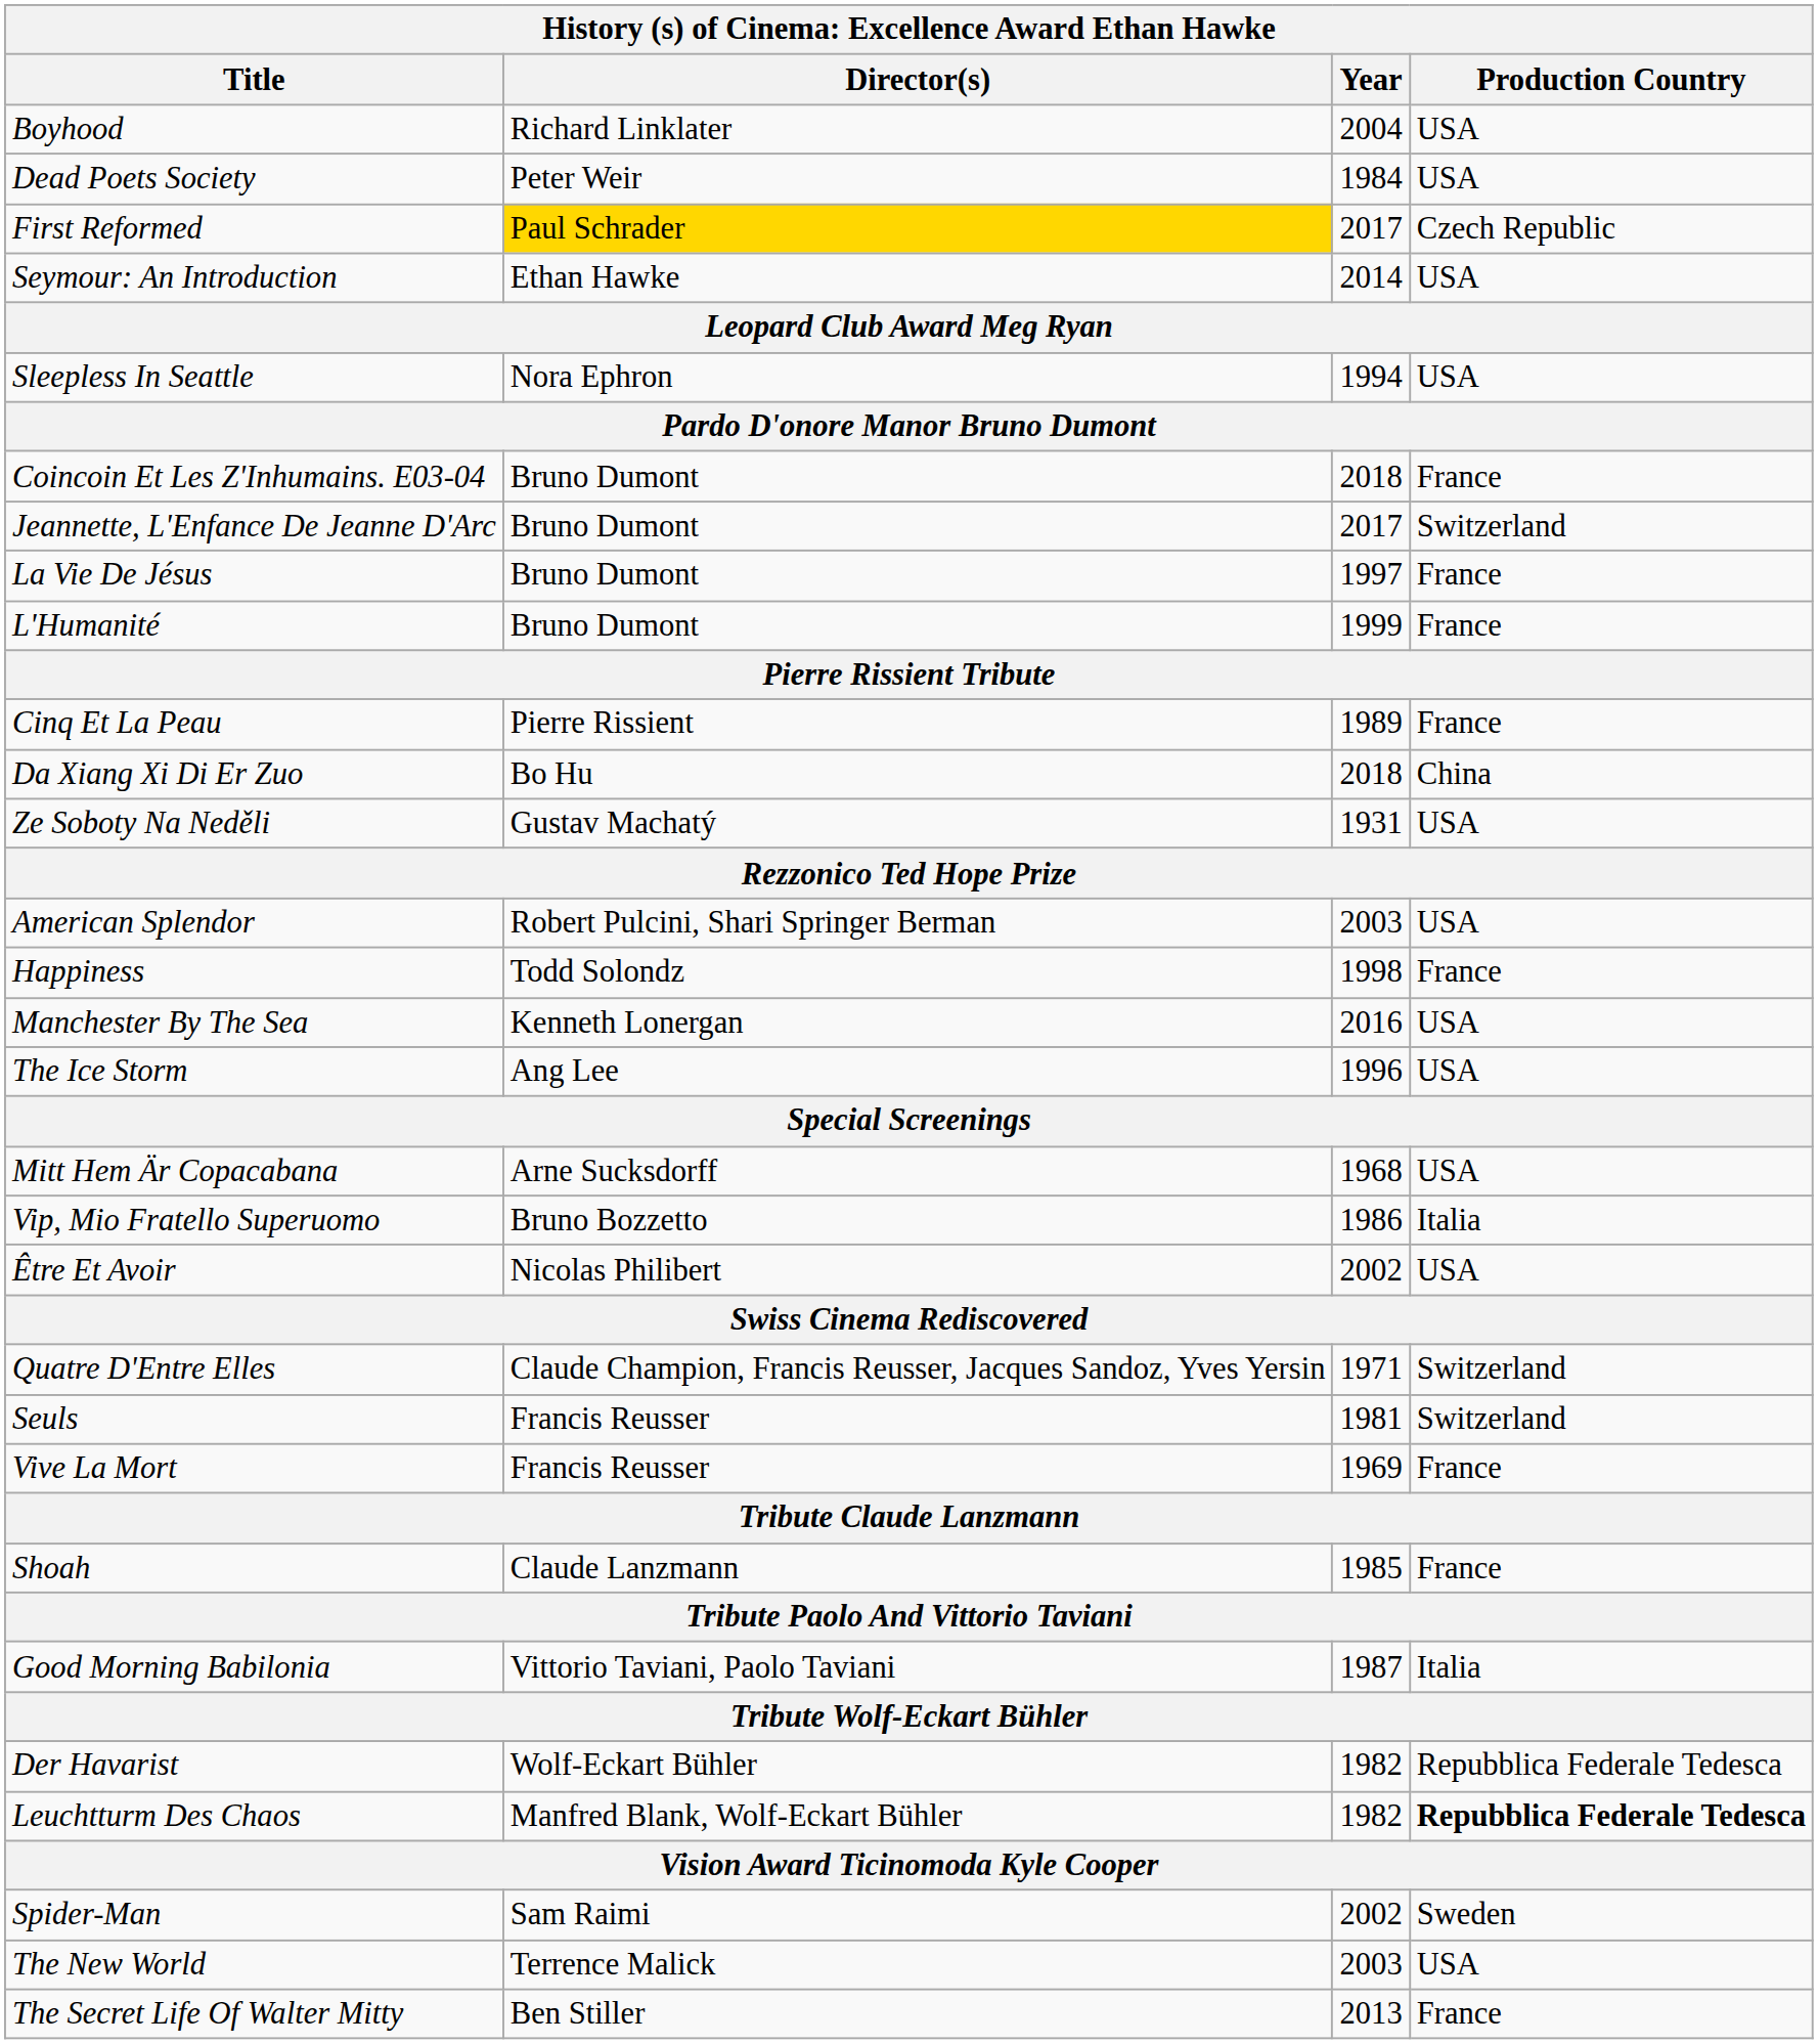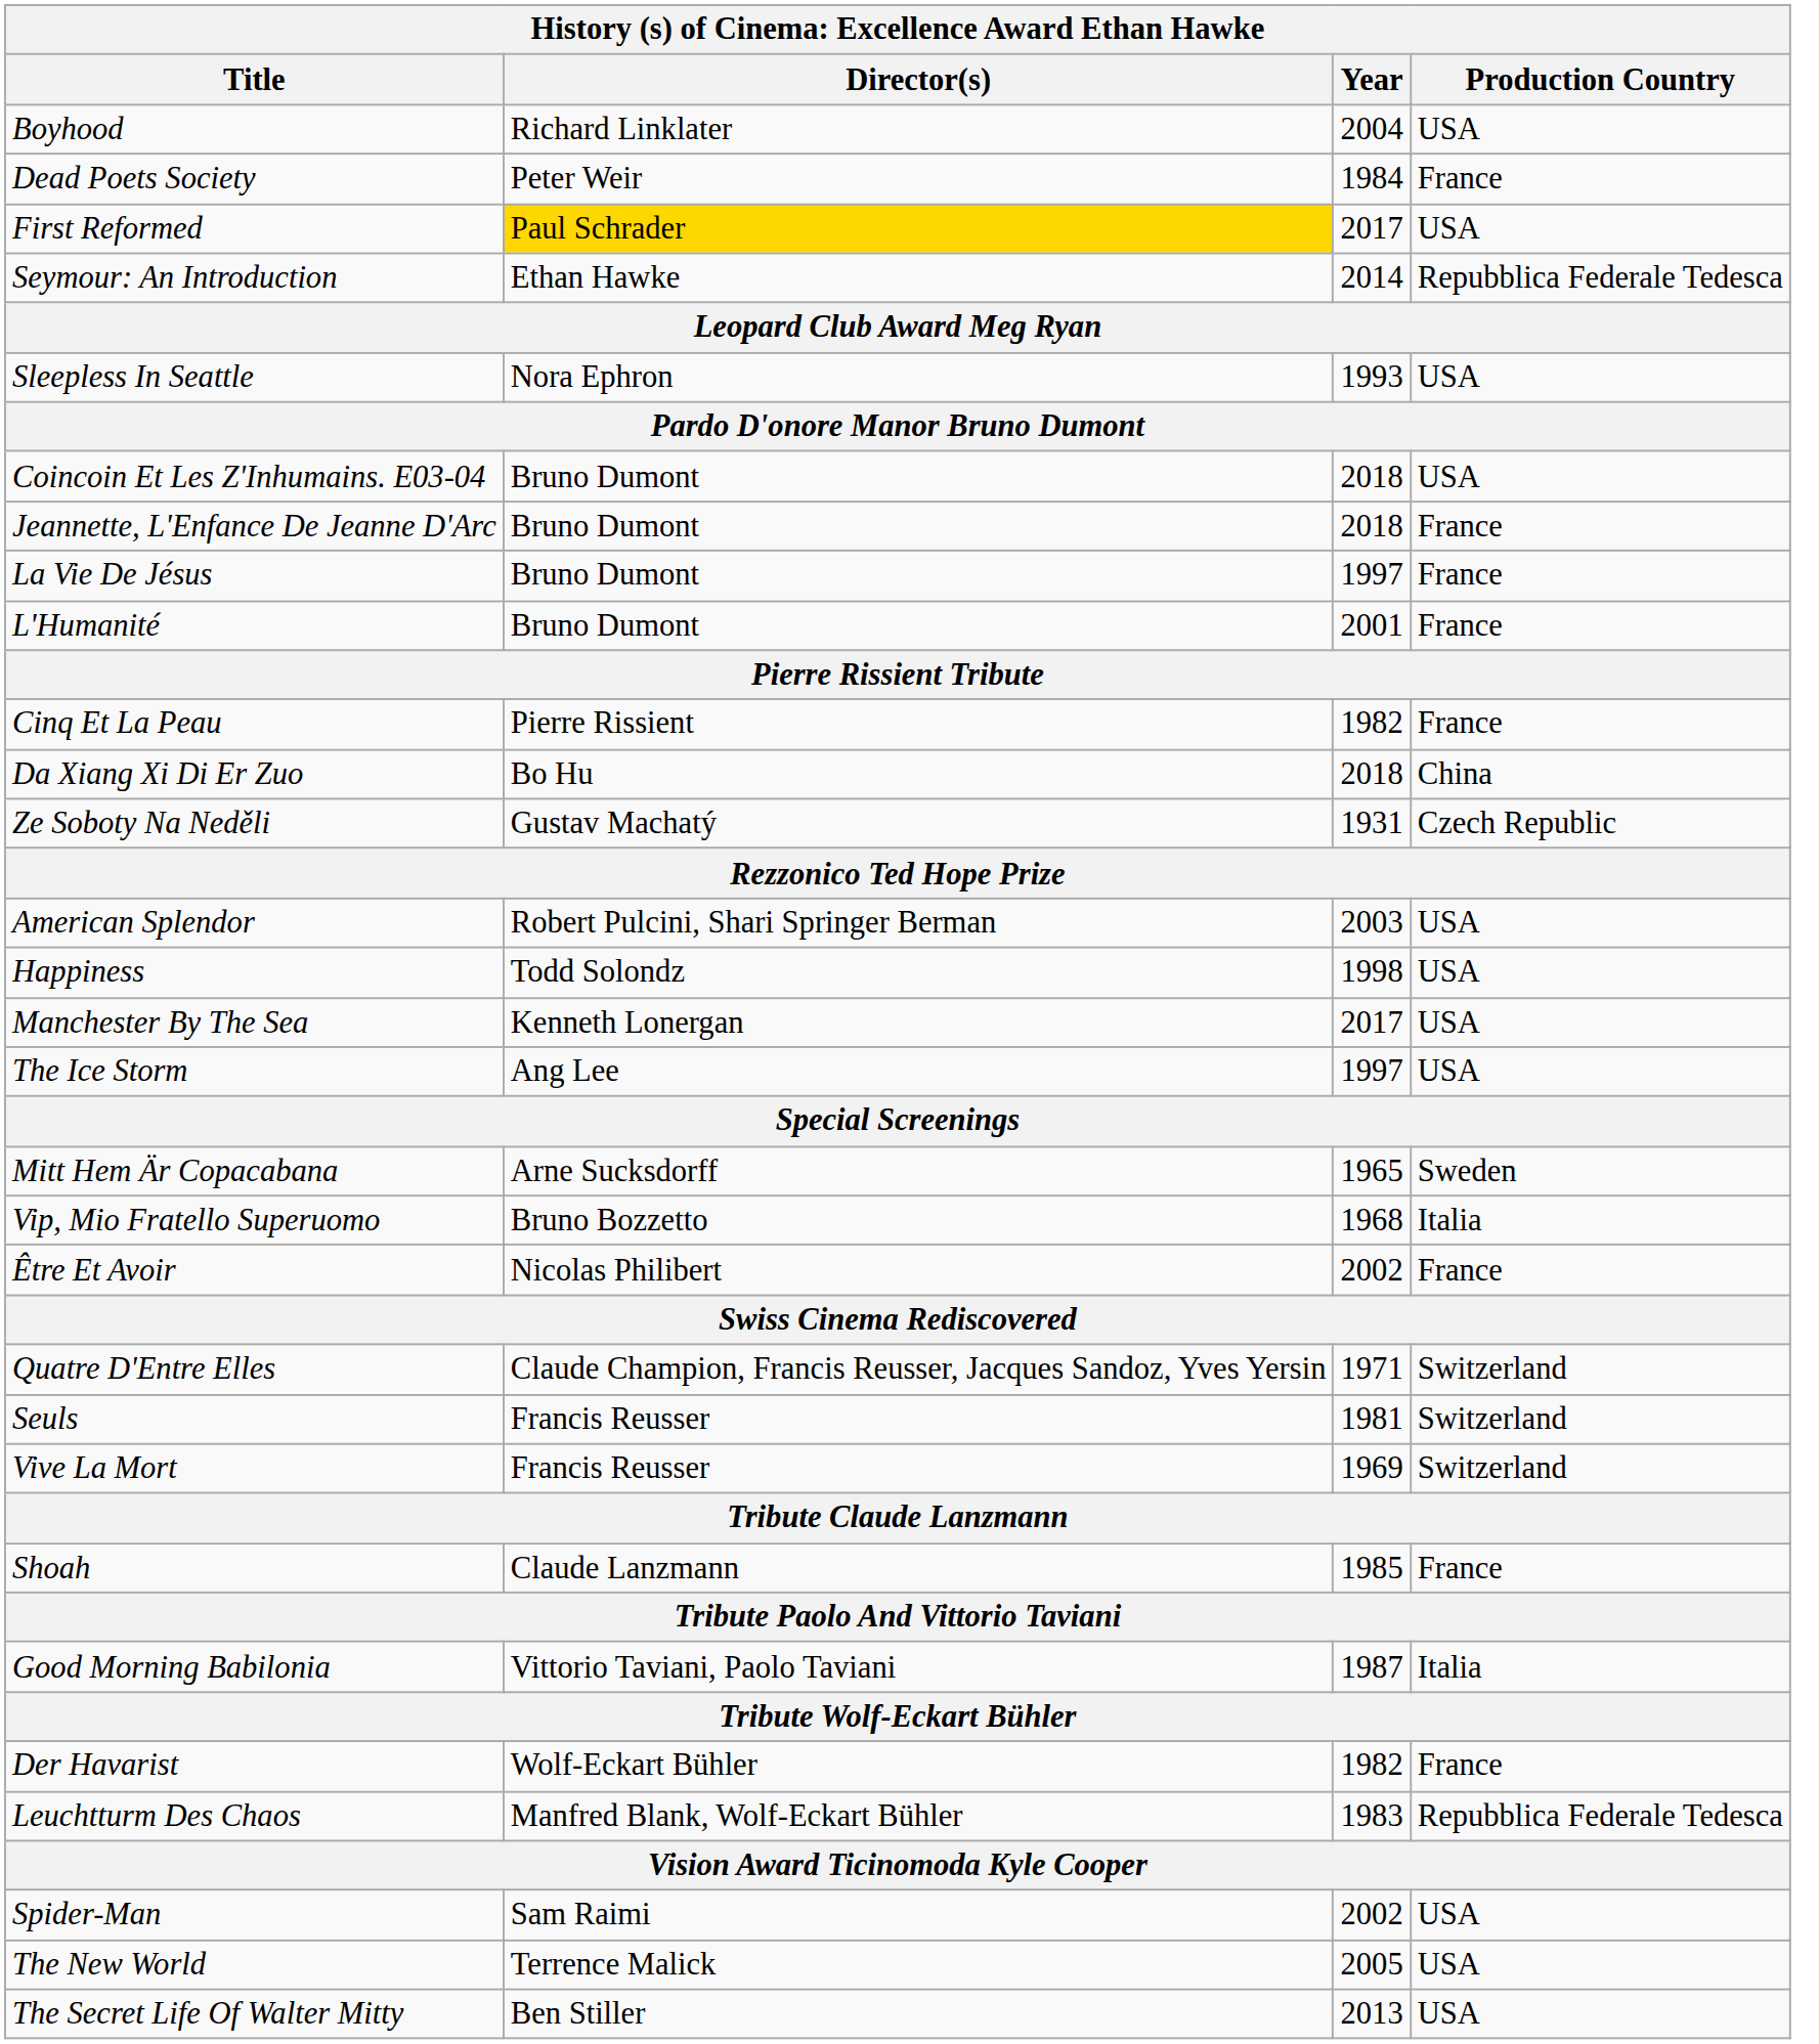Dead Poets Society | Production Country: USA -> France
First Reformed | Production Country: Czech Republic -> USA
Seymour: An Introduction | Production Country: USA -> Repubblica Federale Tedesca
Sleepless In Seattle | Year: 1994 -> 1993
Coincoin Et Les Z'Inhumains. E03-04 | Production Country: France -> USA
Jeannette, L'Enfance De Jeanne D'Arc | Year: 2017 -> 2018
Jeannette, L'Enfance De Jeanne D'Arc | Production Country: Switzerland -> France
L'Humanité | Year: 1999 -> 2001
Cinq Et La Peau | Year: 1989 -> 1982
Ze Soboty Na Neděli | Production Country: USA -> Czech Republic
Happiness | Production Country: France -> USA
Manchester By The Sea | Year: 2016 -> 2017
The Ice Storm | Year: 1996 -> 1997
Mitt Hem Är Copacabana | Year: 1968 -> 1965
Mitt Hem Är Copacabana | Production Country: USA -> Sweden
Vip, Mio Fratello Superuomo | Year: 1986 -> 1968
Être Et Avoir | Production Country: USA -> France
Vive La Mort | Production Country: France -> Switzerland
Der Havarist | Production Country: Repubblica Federale Tedesca -> France
Leuchtturm Des Chaos | Year: 1982 -> 1983
Leuchtturm Des Chaos | Production Country: bold -> normal
Spider-Man | Production Country: Sweden -> USA
The New World | Year: 2003 -> 2005
The Secret Life Of Walter Mitty | Production Country: France -> USA
